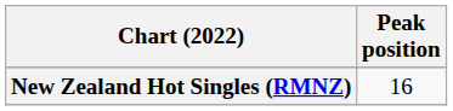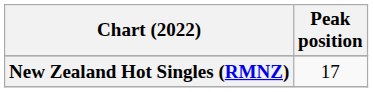New Zealand Hot Singles (RMNZ) | Peak position: 16 -> 17
